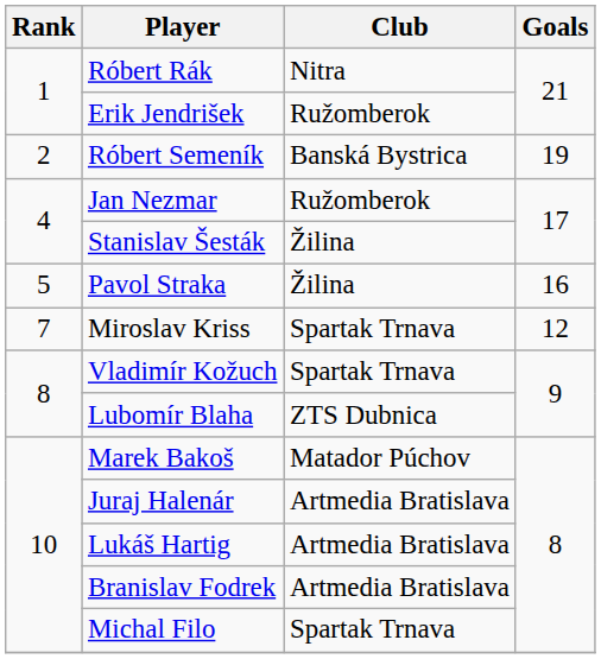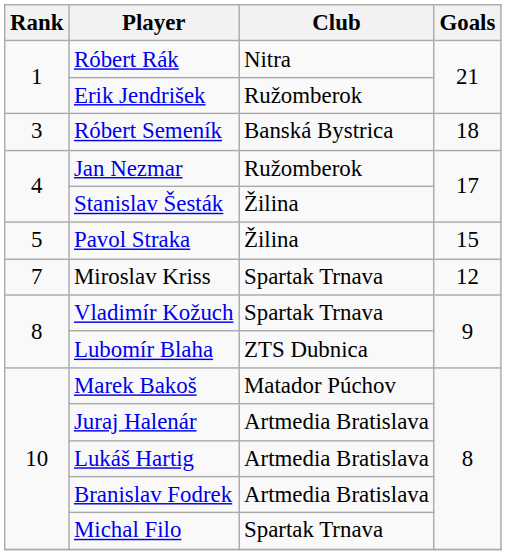Róbert Semeník | Rank: 2 -> 3
Róbert Semeník | Goals: 19 -> 18
Pavol Straka | Goals: 16 -> 15
